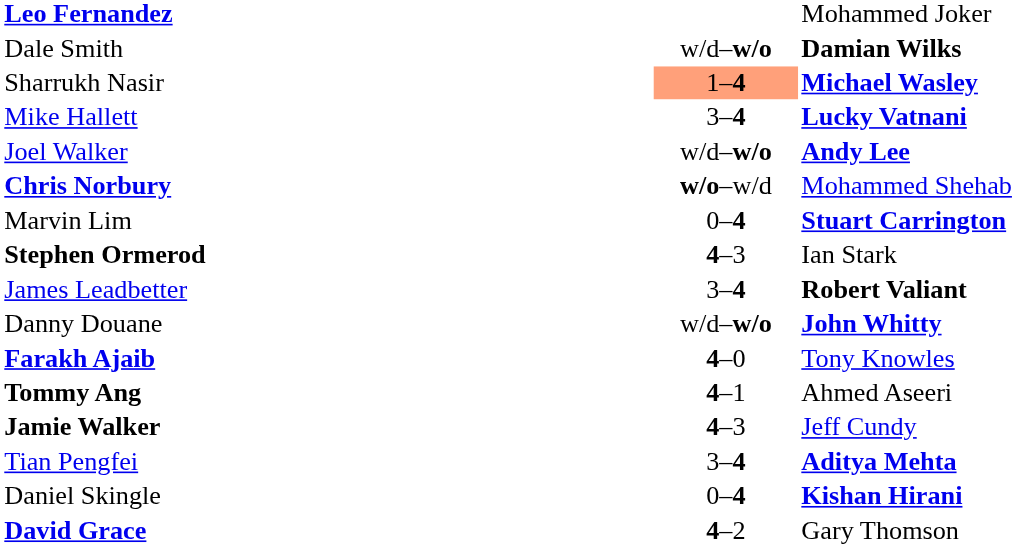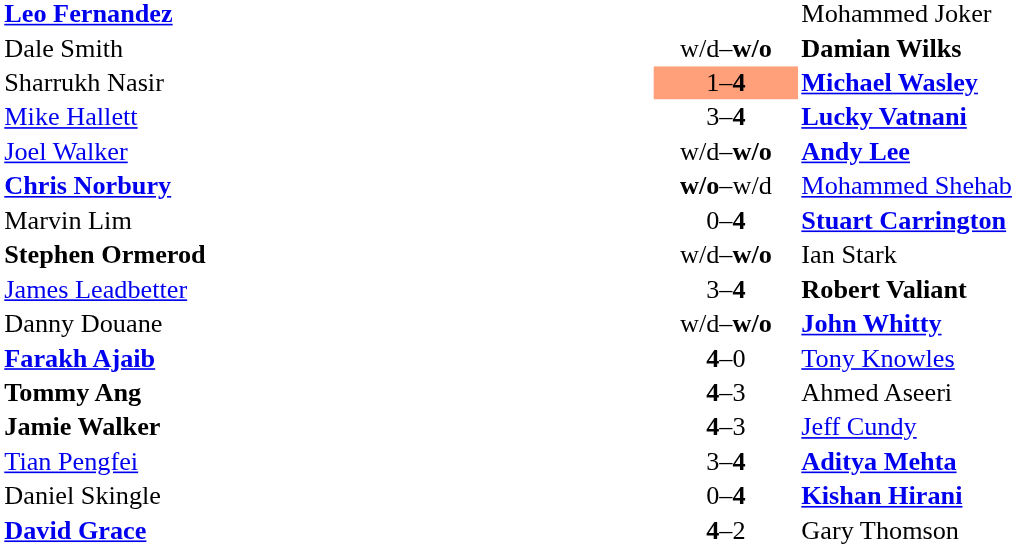Stephen Ormerod | column 2: 4–3 -> w/d–w/o
Tommy Ang | column 2: 4–1 -> 4–3
